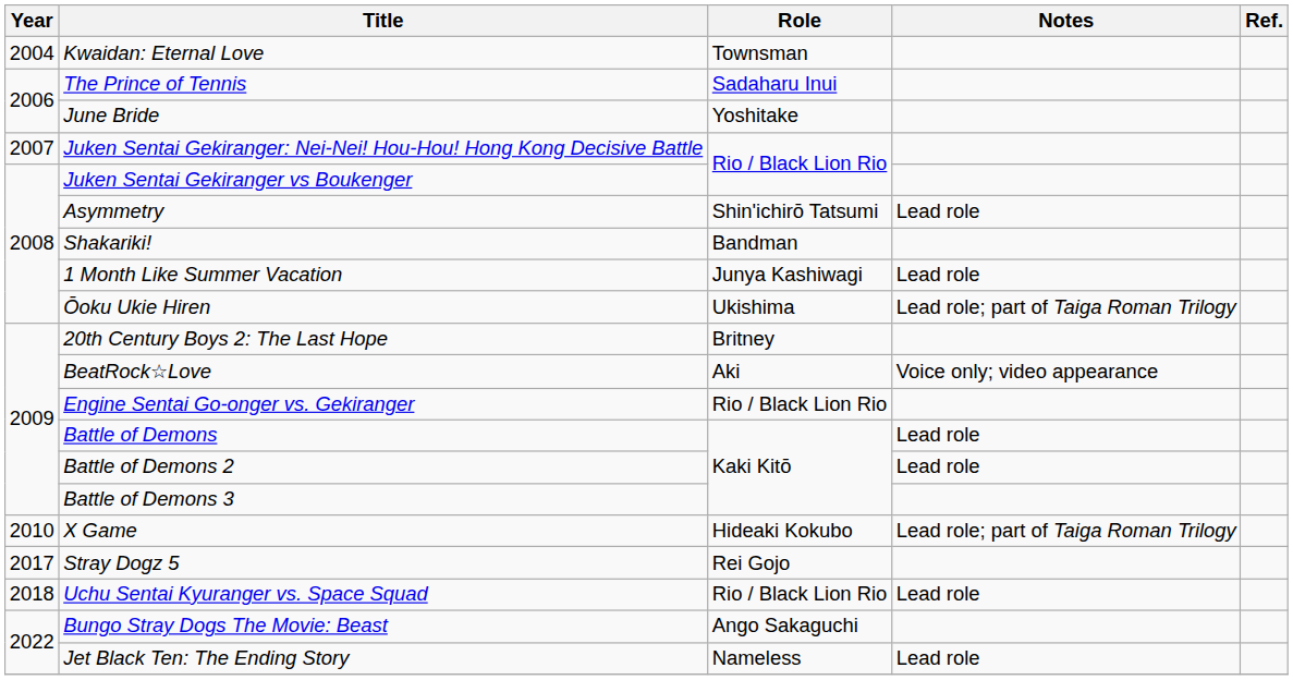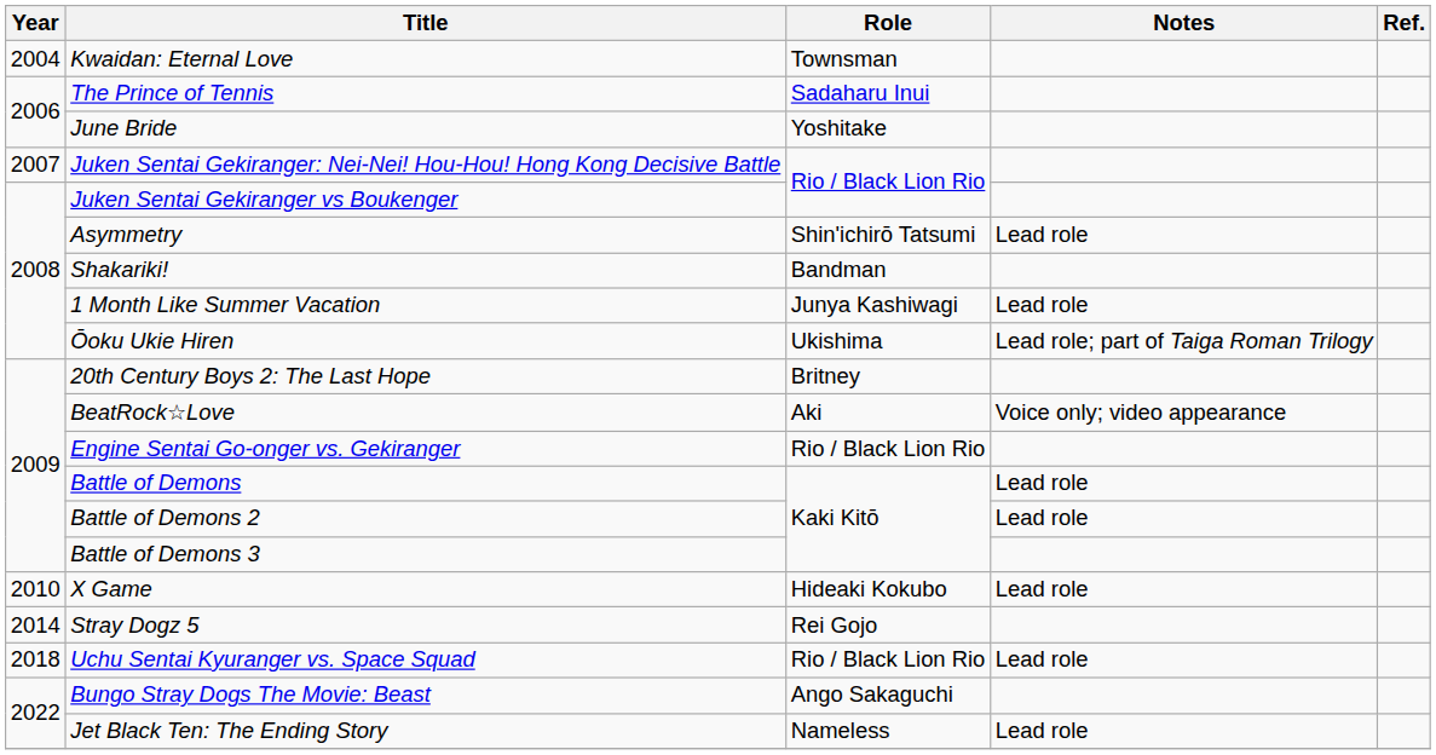X Game | Notes: Lead role; part of Taiga Roman Trilogy -> Lead role
Stray Dogz 5 | Year: 2017 -> 2014
